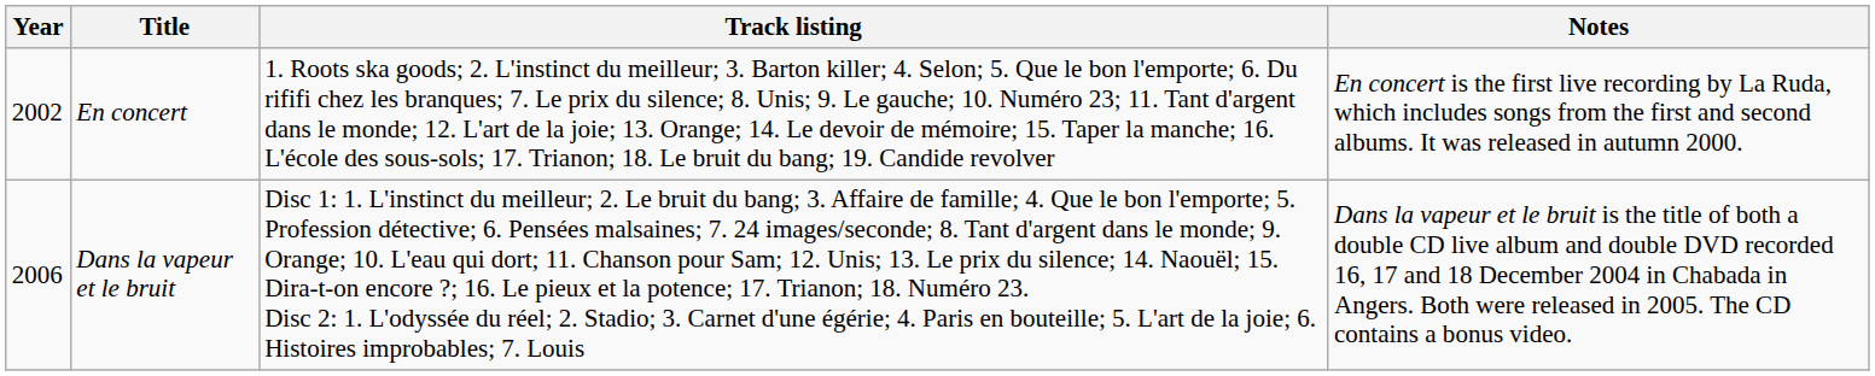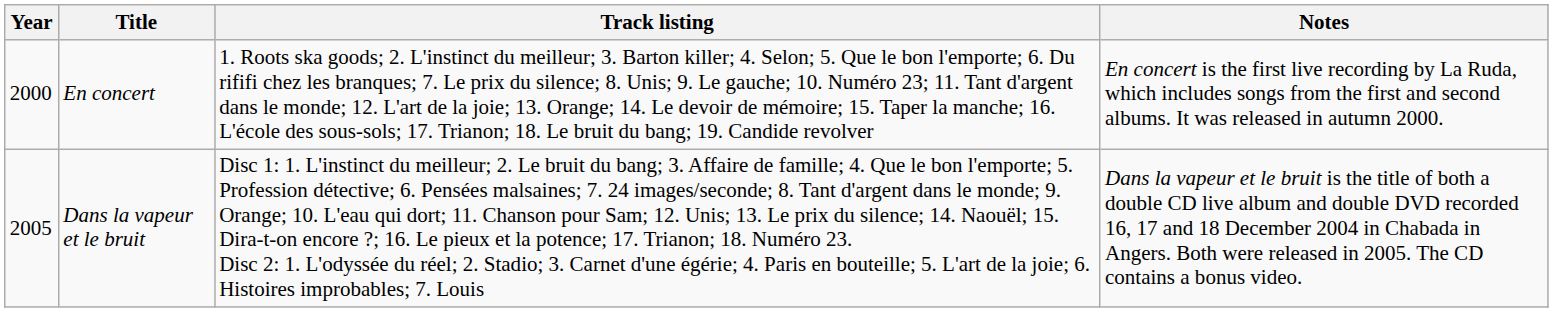En concert | Year: 2002 -> 2000
Dans la vapeur et le bruit | Year: 2006 -> 2005
